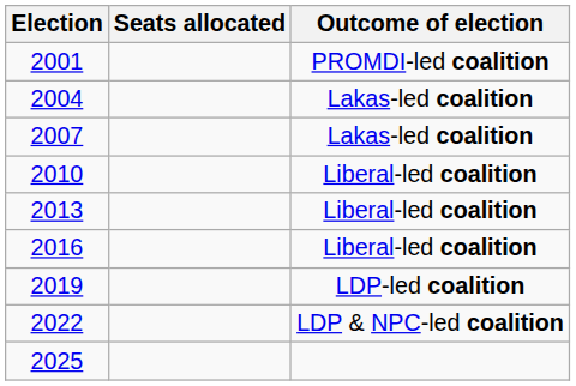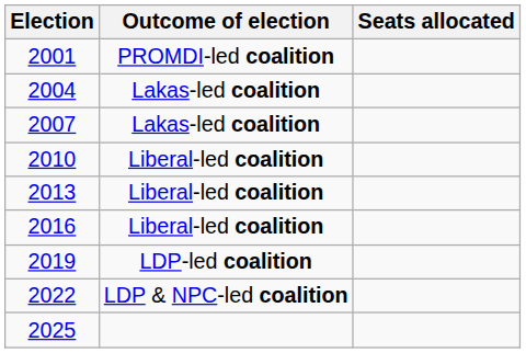columns swapped: Seats allocated <-> Outcome of election
